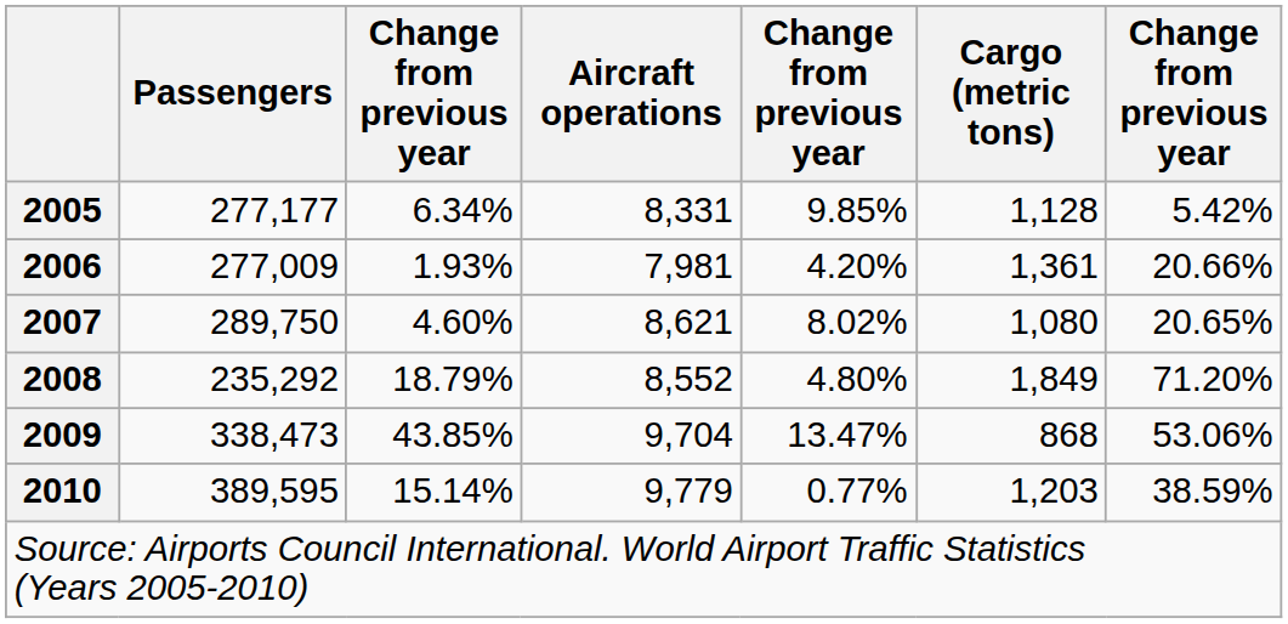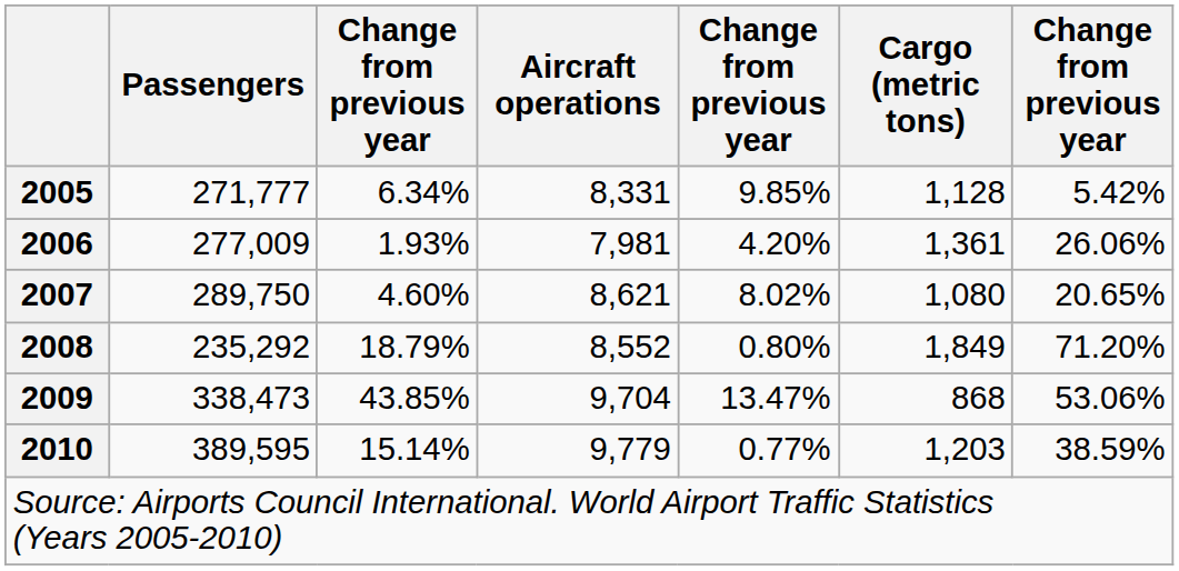2005 | Passengers: 277,177 -> 271,777
2006 | column 7: 20.66% -> 26.06%
2008 | column 5: 4.80% -> 0.80%
